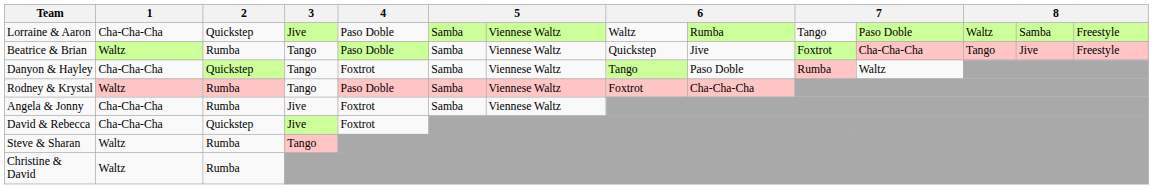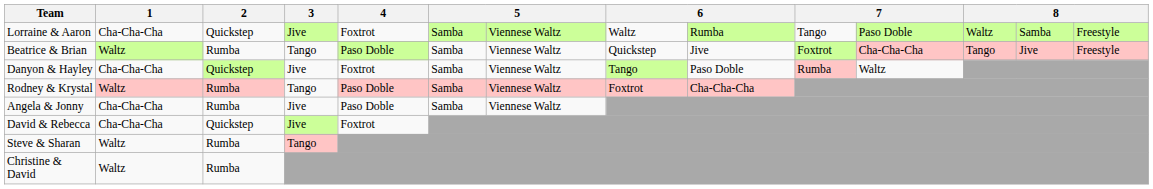Lorraine & Aaron | 4: Paso Doble -> Foxtrot
Danyon & Hayley | 3: Tango -> Jive
Angela & Jonny | 4: Foxtrot -> Paso Doble
